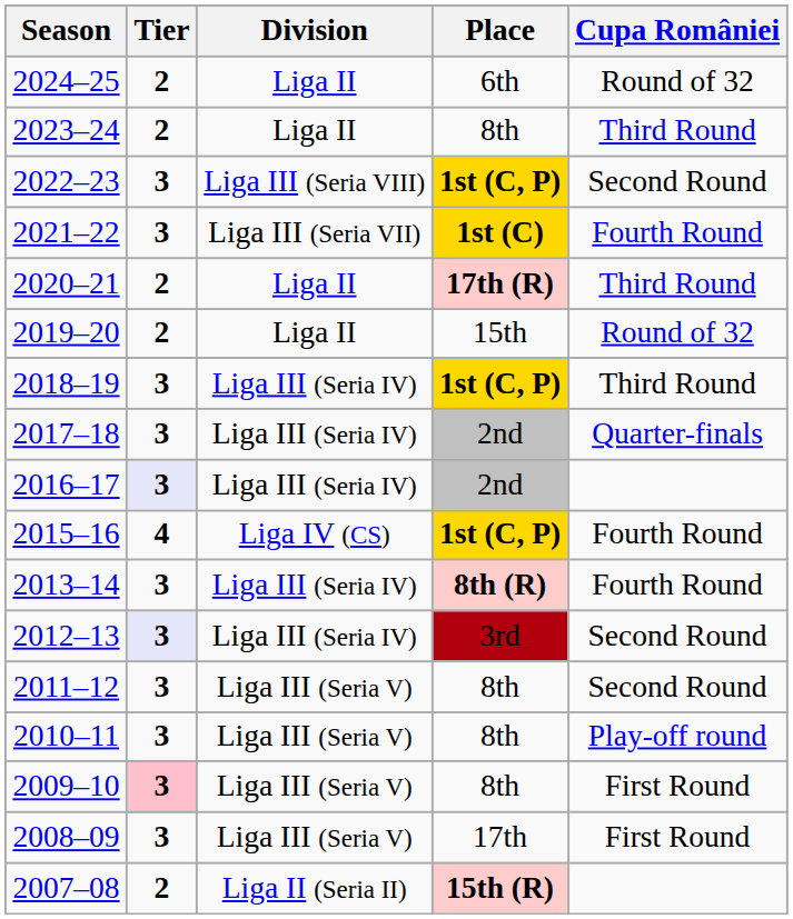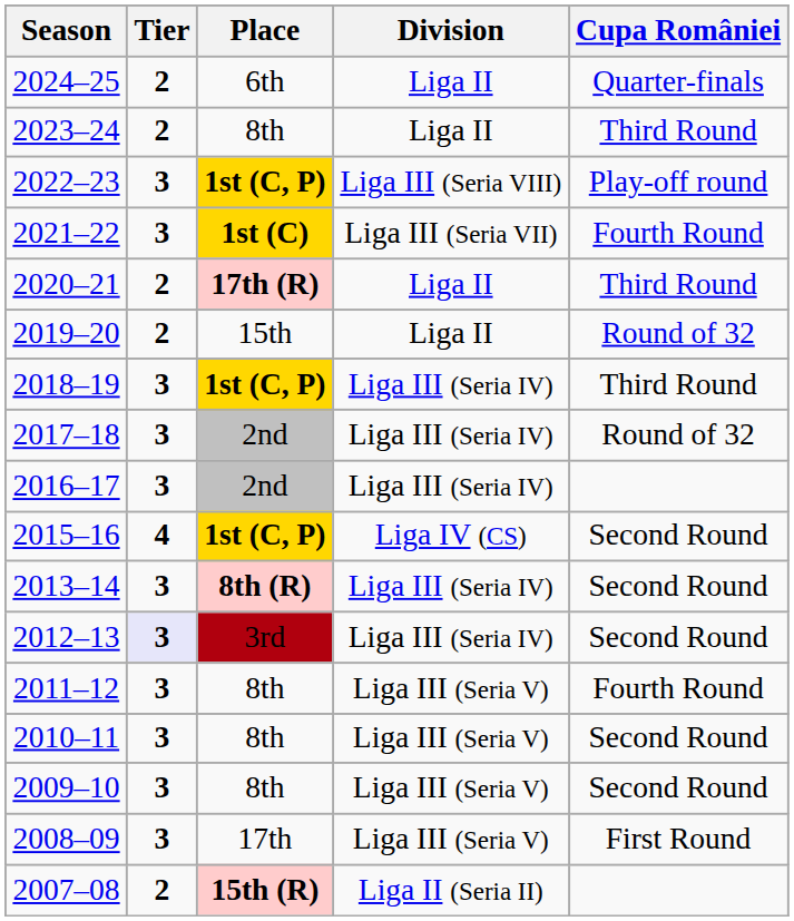columns swapped: Division <-> Place
2024–25 | Cupa României: Round of 32 -> Quarter-finals
2022–23 | Cupa României: Second Round -> Play-off round
2017–18 | Cupa României: Quarter-finals -> Round of 32
2016–17 | Tier: lavender background -> no background
2015–16 | Cupa României: Fourth Round -> Second Round
2013–14 | Cupa României: Fourth Round -> Second Round
2011–12 | Cupa României: Second Round -> Fourth Round
2010–11 | Cupa României: Play-off round -> Second Round
2009–10 | Tier: pink background -> no background
2009–10 | Cupa României: First Round -> Second Round
